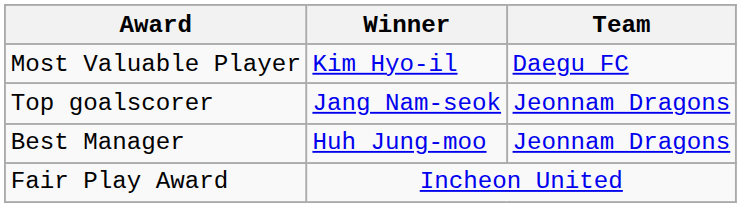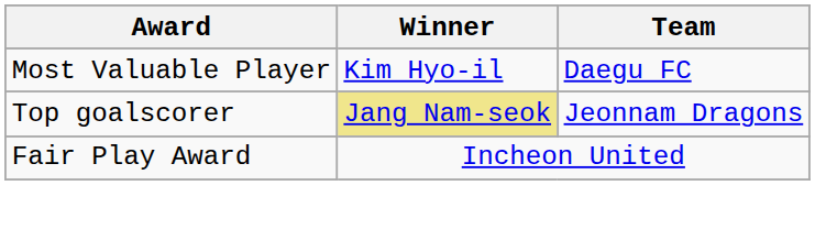Top goalscorer | Winner: no background -> khaki background
- row: Best Manager | Huh Jung-moo | Jeonnam Dragons
